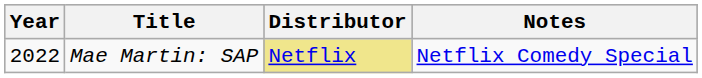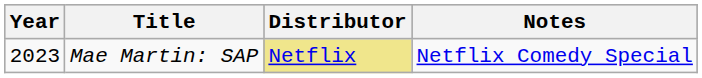Mae Martin: SAP | Year: 2022 -> 2023
